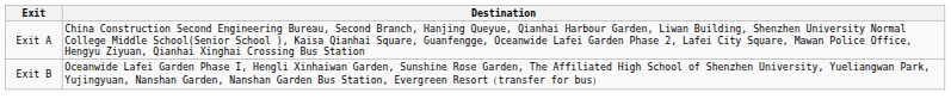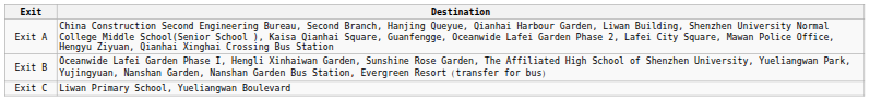+ row: Exit C | Liwan Primary School, Yueliangwan Boulevard
